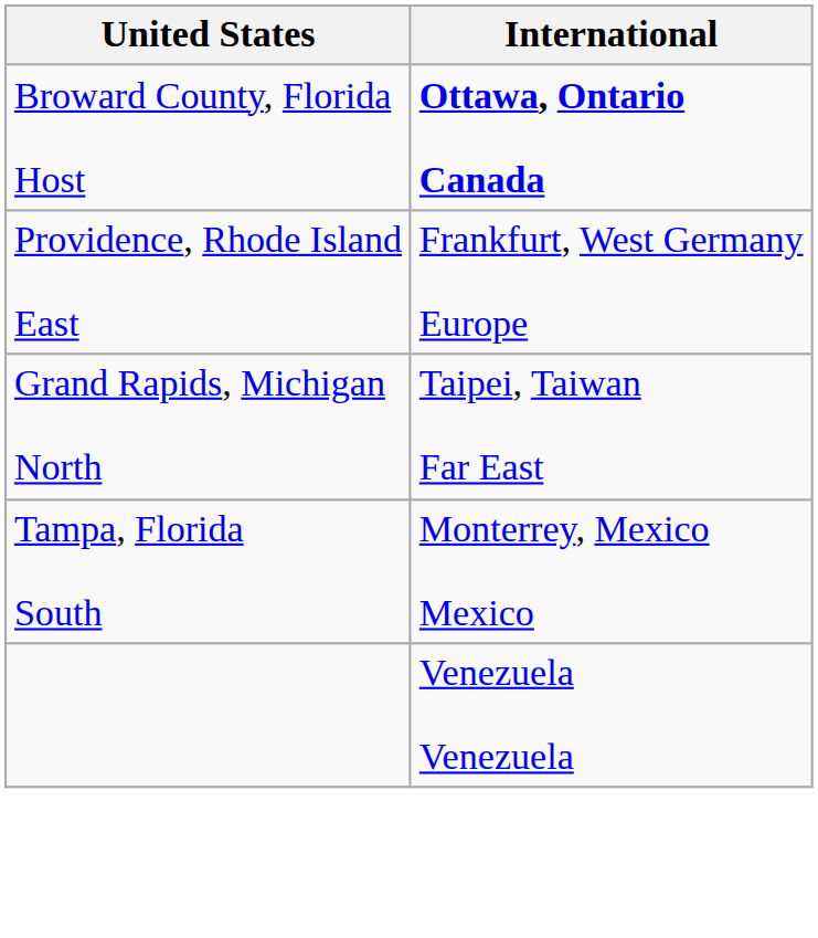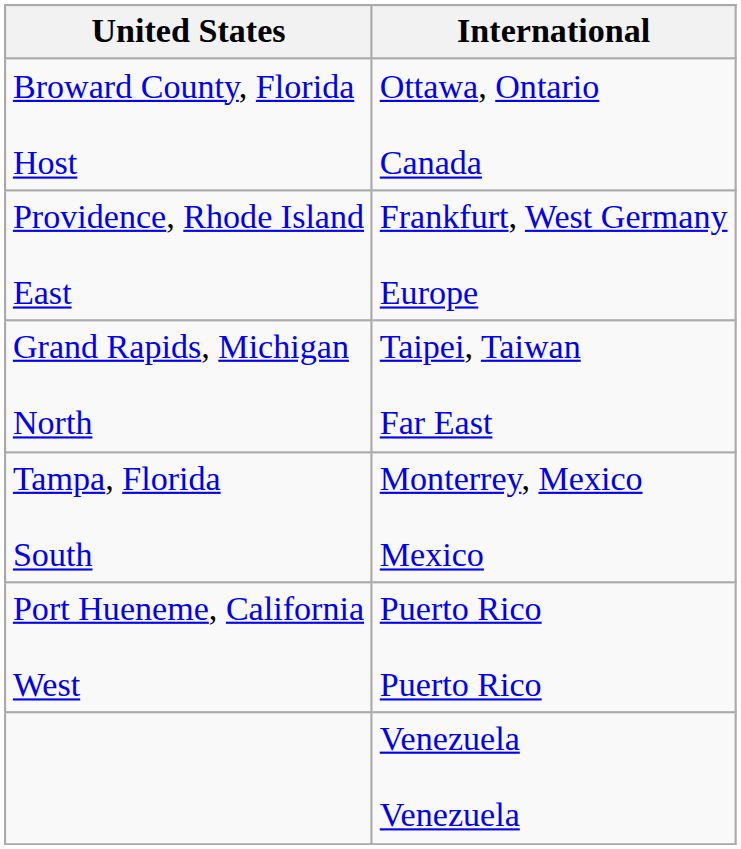Broward County, Florida Host | International: bold -> normal
+ row: Port Hueneme, California West | Puerto Rico Puerto Rico
